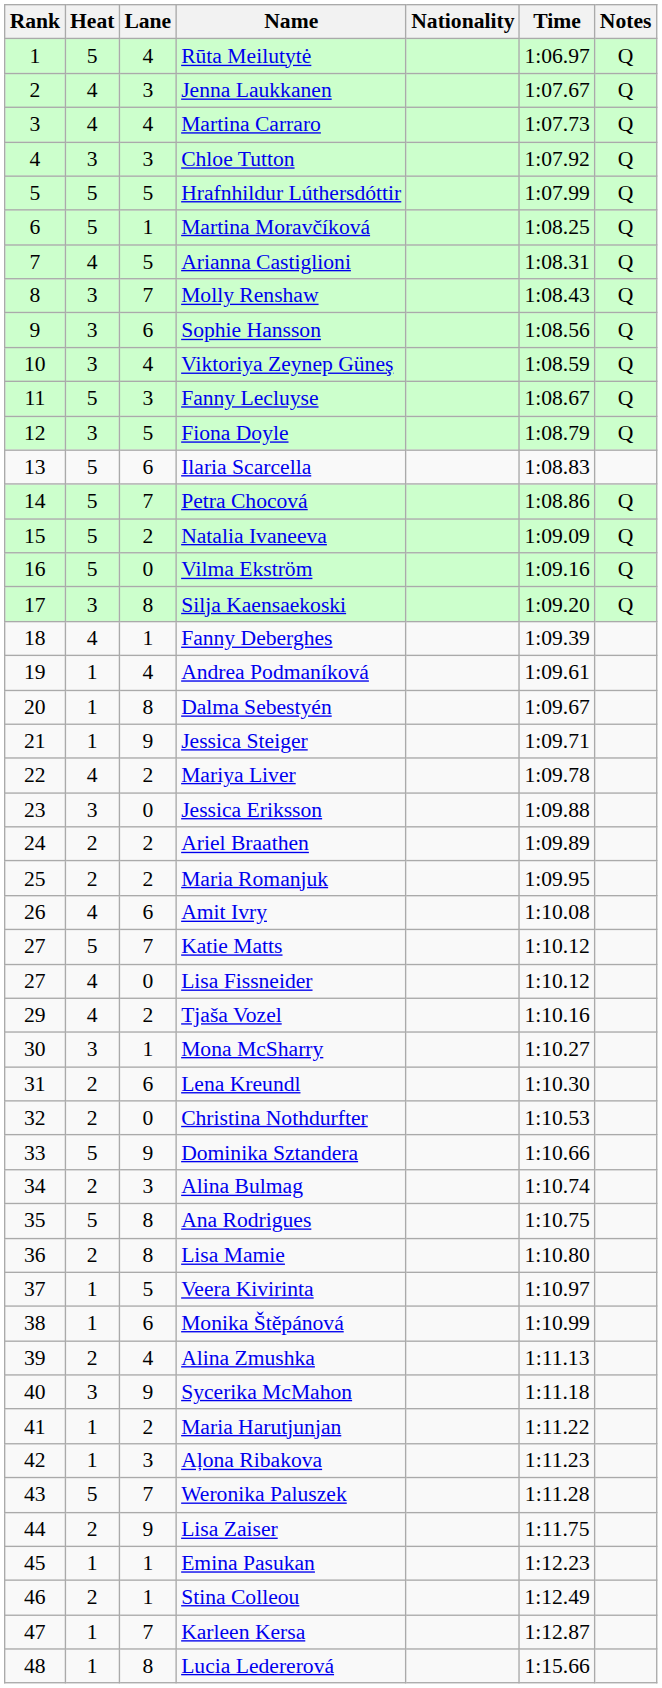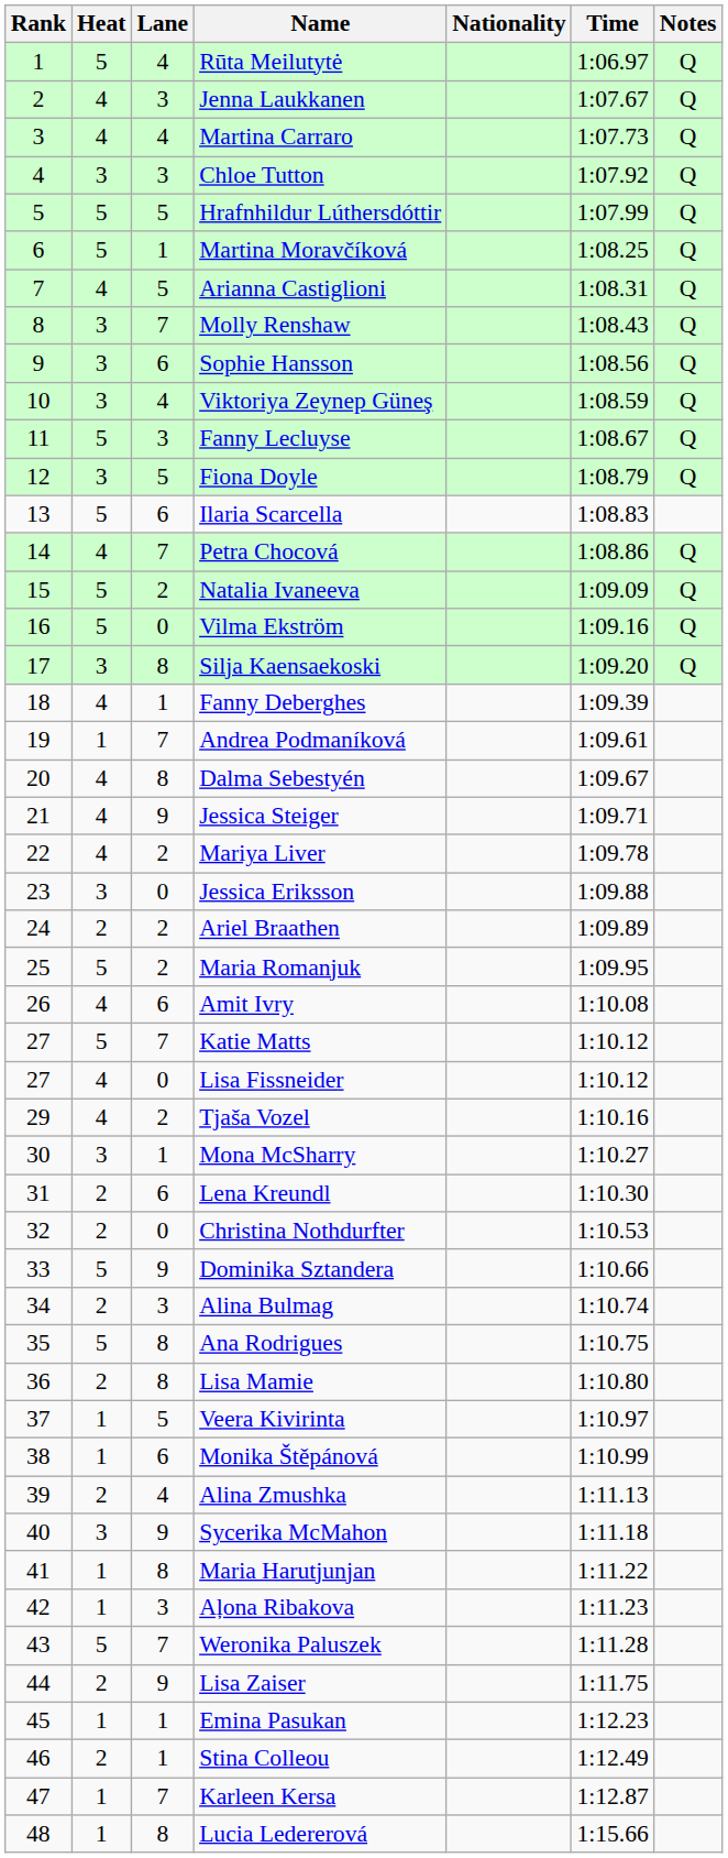Petra Chocová | Heat: 5 -> 4
Andrea Podmaníková | Lane: 4 -> 7
Dalma Sebestyén | Heat: 1 -> 4
Jessica Steiger | Heat: 1 -> 4
Maria Romanjuk | Heat: 2 -> 5
Maria Harutjunjan | Lane: 2 -> 8
